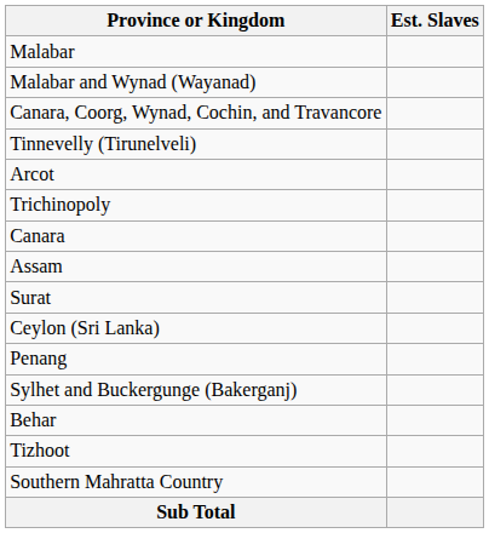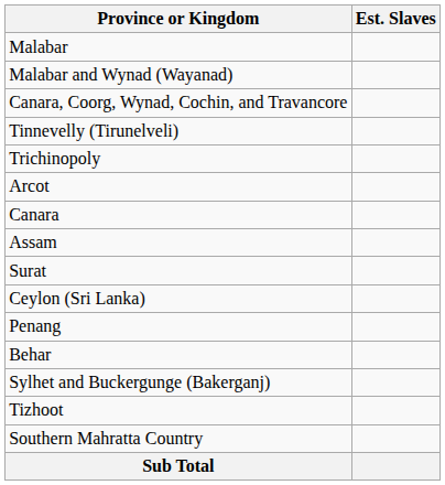rows swapped: Trichinopoly <-> Arcot
rows swapped: Sylhet and Buckergunge (Bakerganj) <-> Behar
